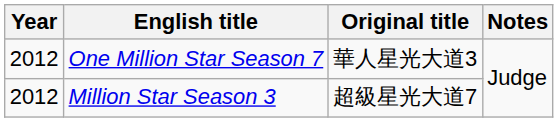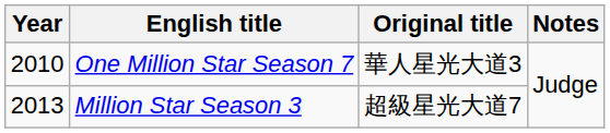One Million Star Season 7 | Year: 2012 -> 2010
Million Star Season 3 | Year: 2012 -> 2013
